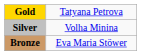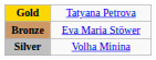rows swapped: Silver <-> Bronze
